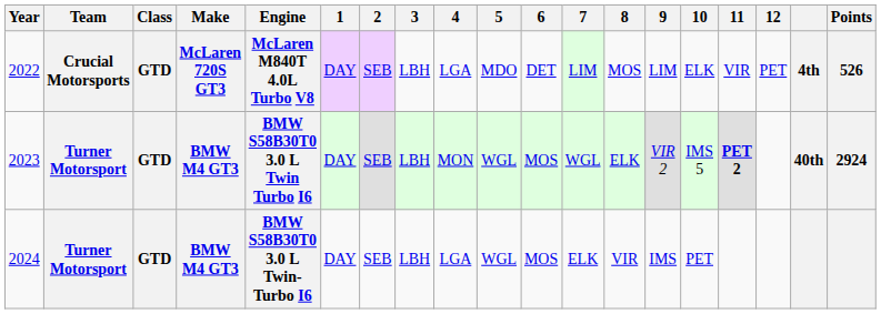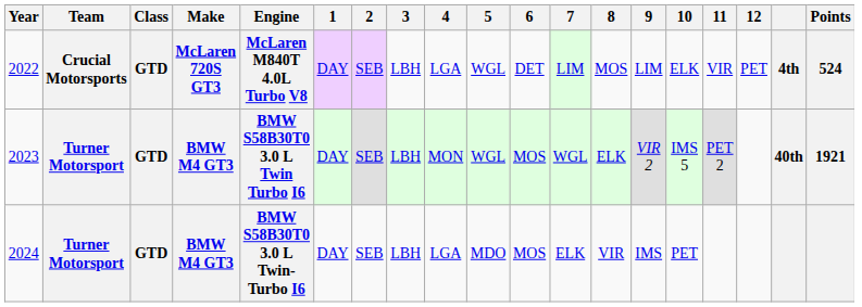2022 | 5: MDO -> WGL
2022 | Points: 526 -> 524
2023 | 11: bold -> normal
2023 | Points: 2924 -> 1921
2024 | 5: WGL -> MDO
